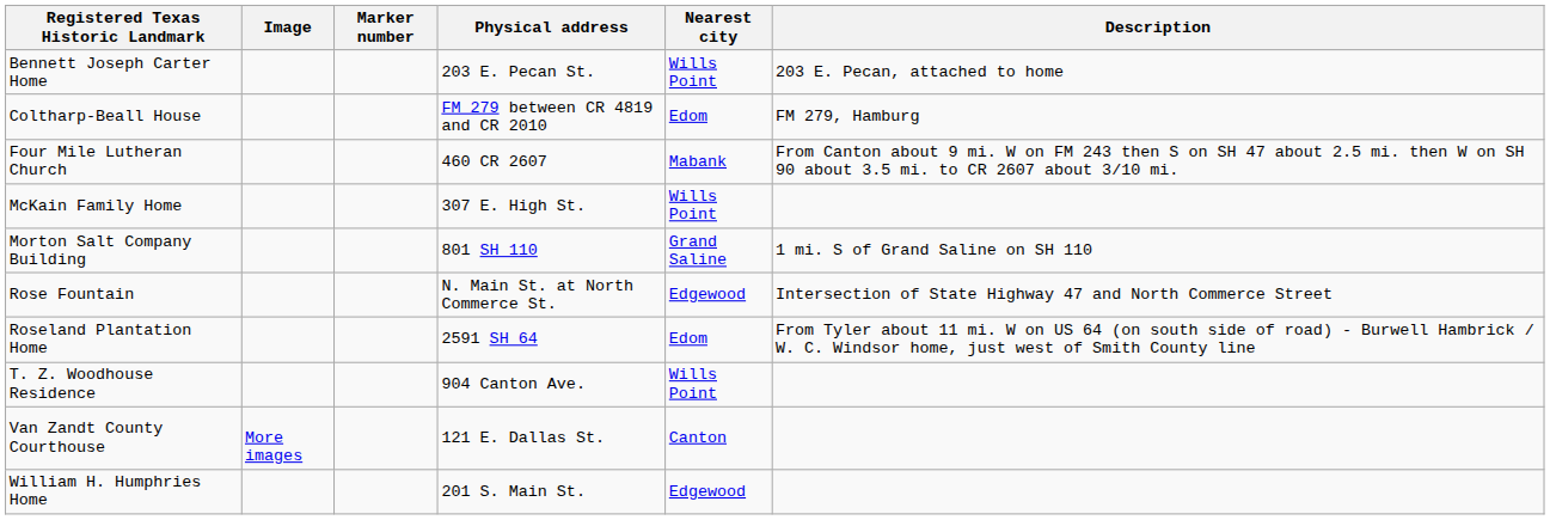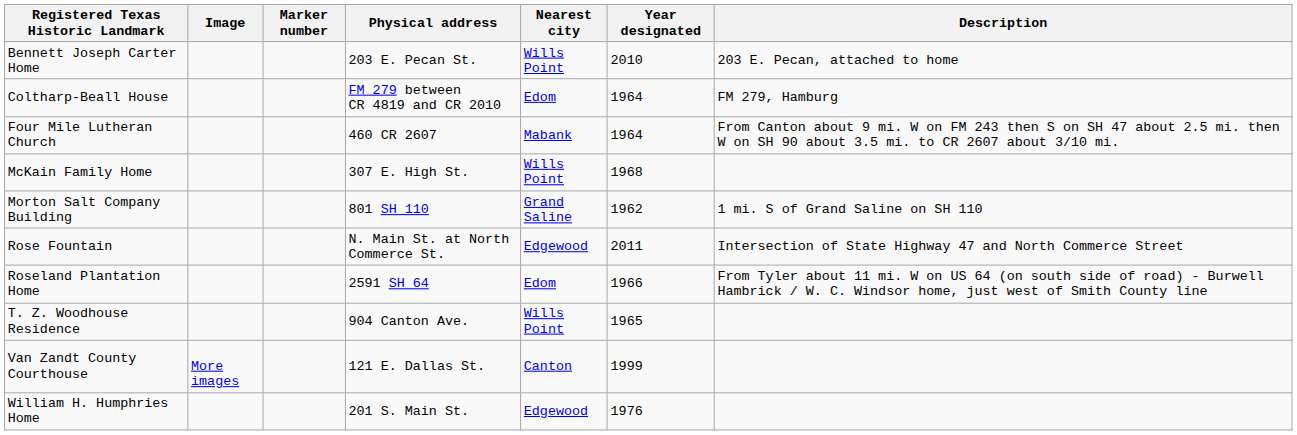+ column: Year designated | 2010 | 1964 | 1964 | 1968 | 1962 | 2011 | 1966 | 1965 | 1999 | 1976
